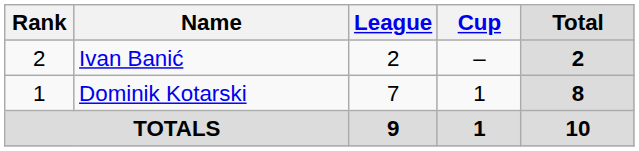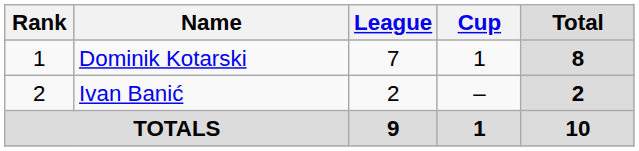rows swapped: Dominik Kotarski <-> Ivan Banić
